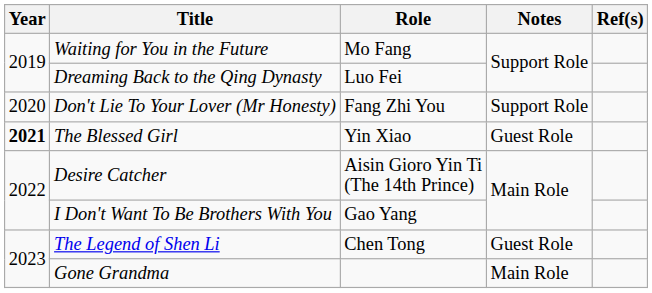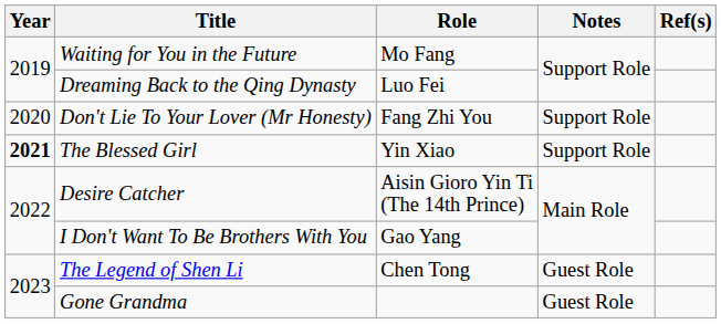The Blessed Girl | Notes: Guest Role -> Support Role
Gone Grandma | Notes: Main Role -> Guest Role
